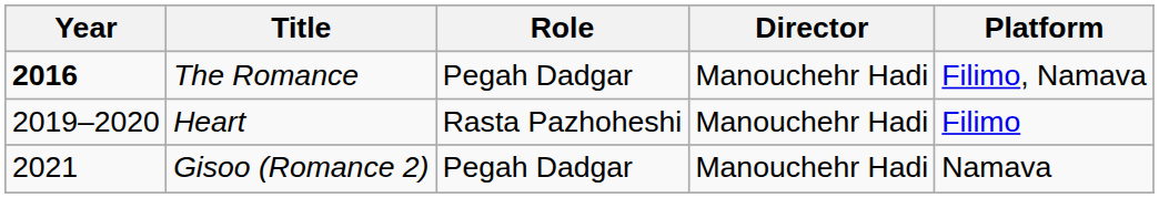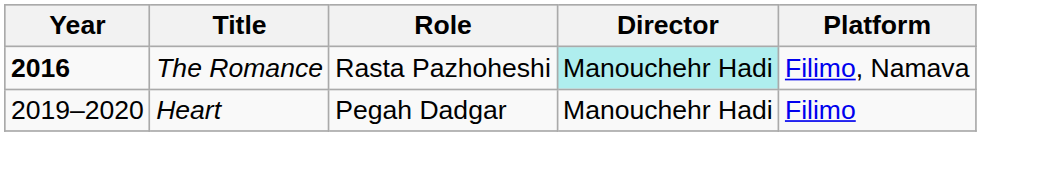The Romance | Role: Pegah Dadgar -> Rasta Pazhoheshi
The Romance | Director: no background -> paleturquoise background
Heart | Role: Rasta Pazhoheshi -> Pegah Dadgar
- row: 2021 | Gisoo (Romance 2) | Pegah Dadgar | Manouchehr Hadi | Namava
